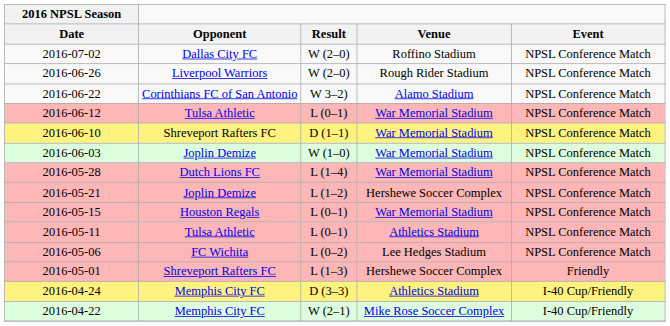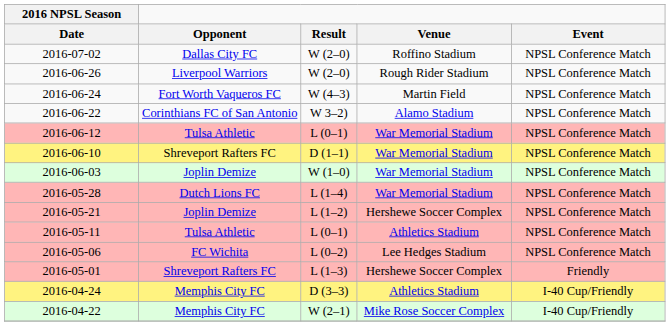+ row: 2016-06-24 | Fort Worth Vaqueros FC | W (4–3) | Martin Field | NPSL Conference Match
- row: 2016-05-15 | Houston Regals | L (0–1) | War Memorial Stadium | NPSL Conference Match
